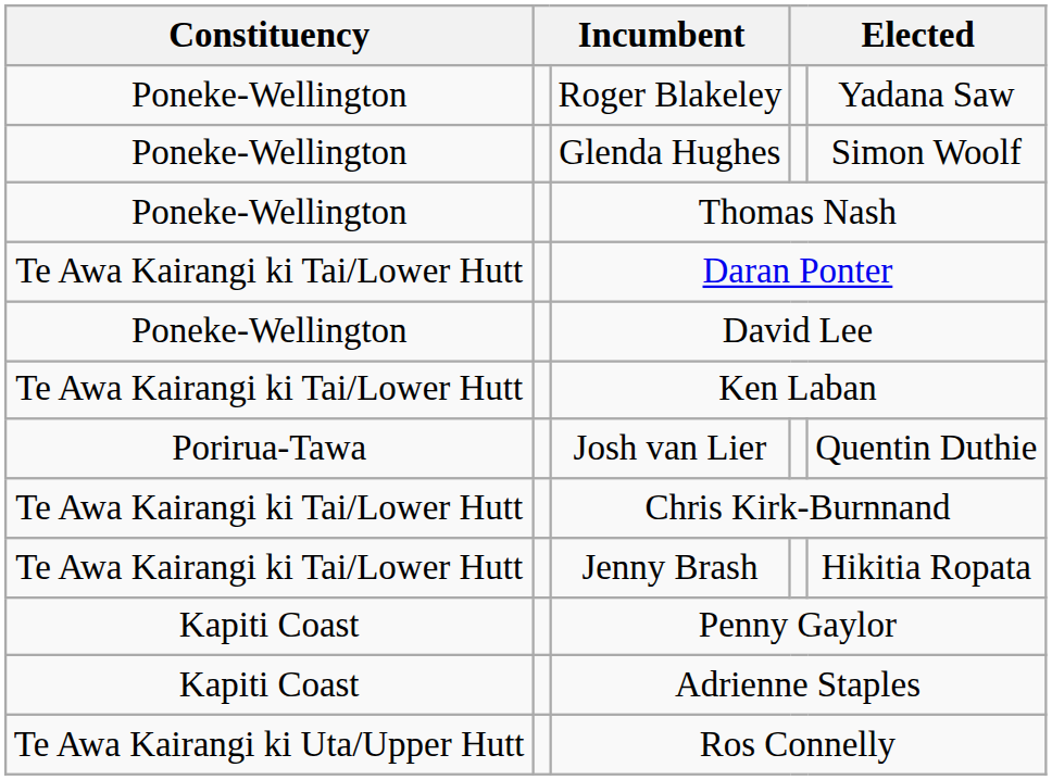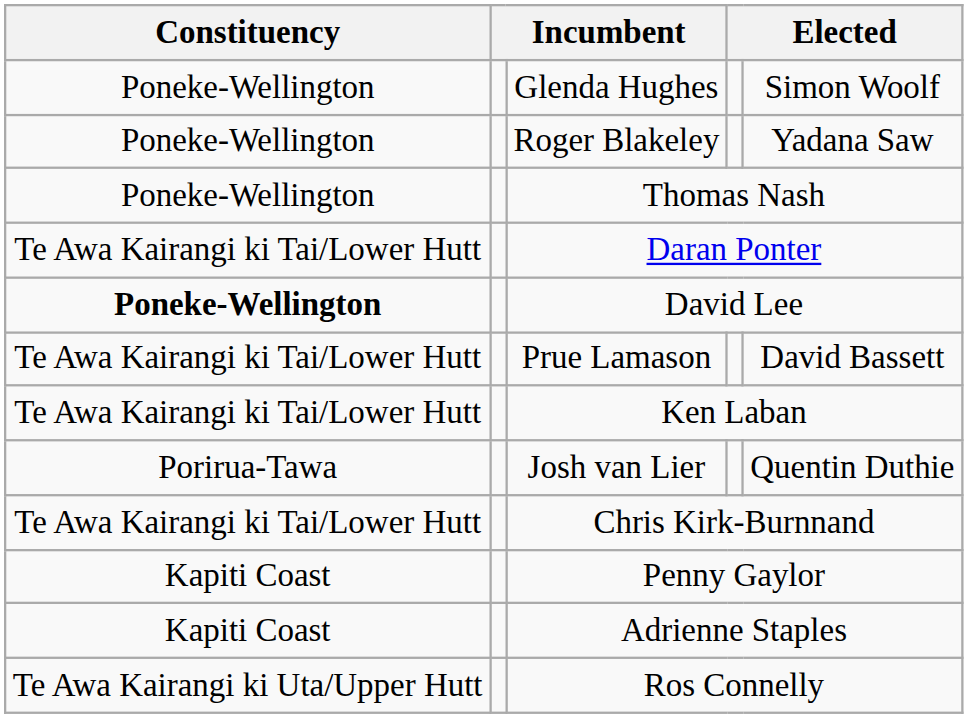rows swapped: Glenda Hughes <-> Roger Blakeley
David Lee | Constituency: normal -> bold
+ row: Te Awa Kairangi ki Tai/Lower Hutt | Prue Lamason | David Bassett
- row: Te Awa Kairangi ki Tai/Lower Hutt | Jenny Brash | Hikitia Ropata
